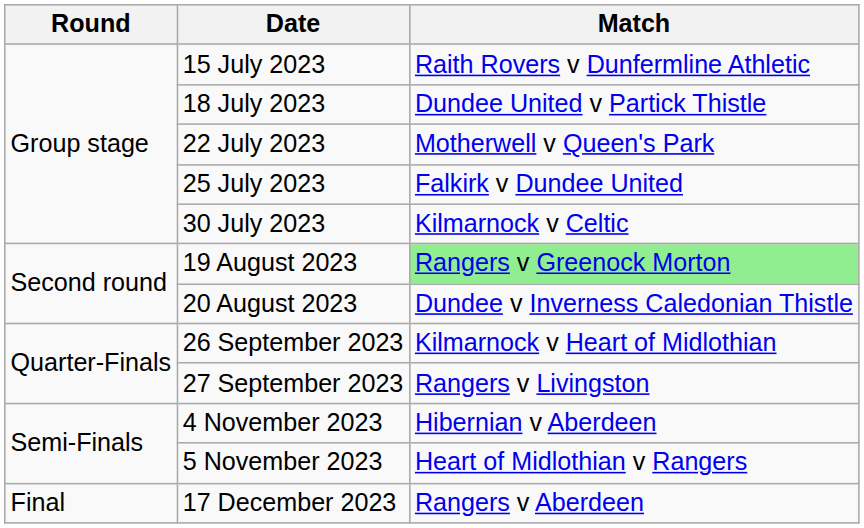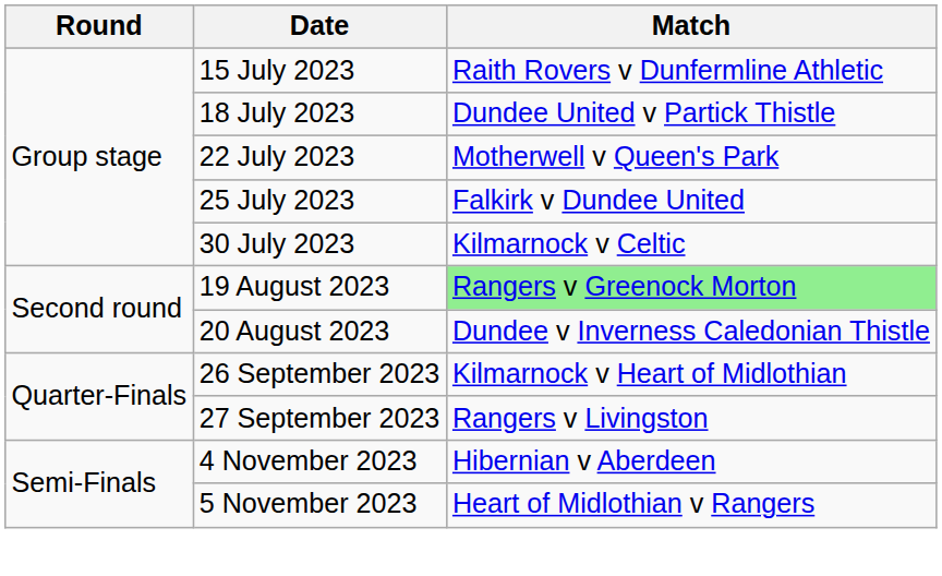- row: Final | 17 December 2023 | Rangers v Aberdeen
